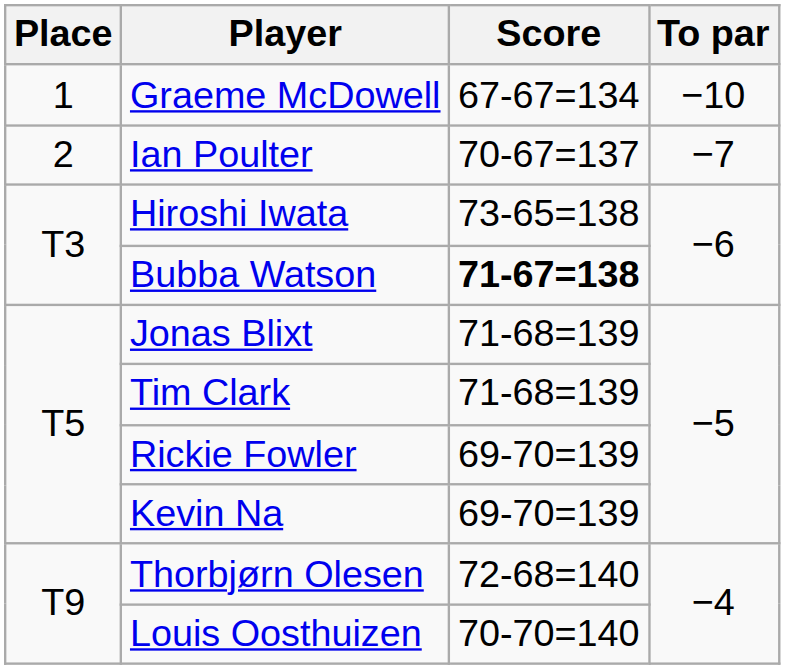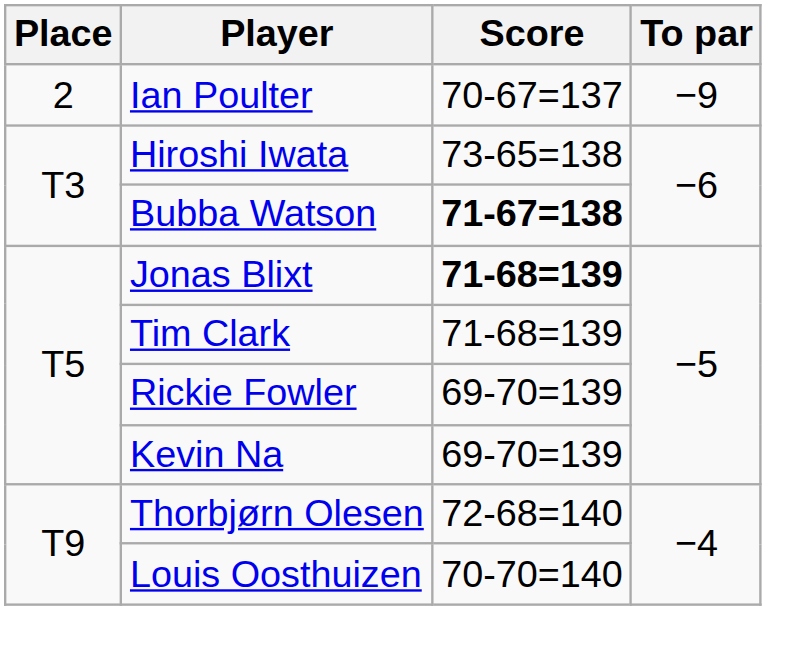- row: 1 | Graeme McDowell | 67-67=134 | −10
Ian Poulter | To par: −7 -> −9
Jonas Blixt | Score: normal -> bold
